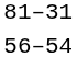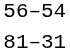rows swapped: 81–31 <-> 56–54
